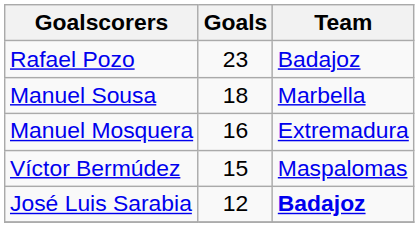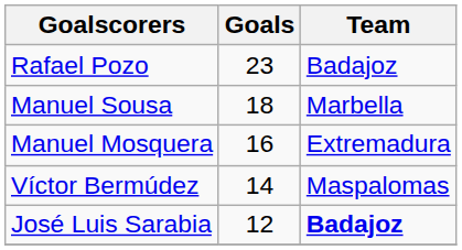Víctor Bermúdez | Goals: 15 -> 14
